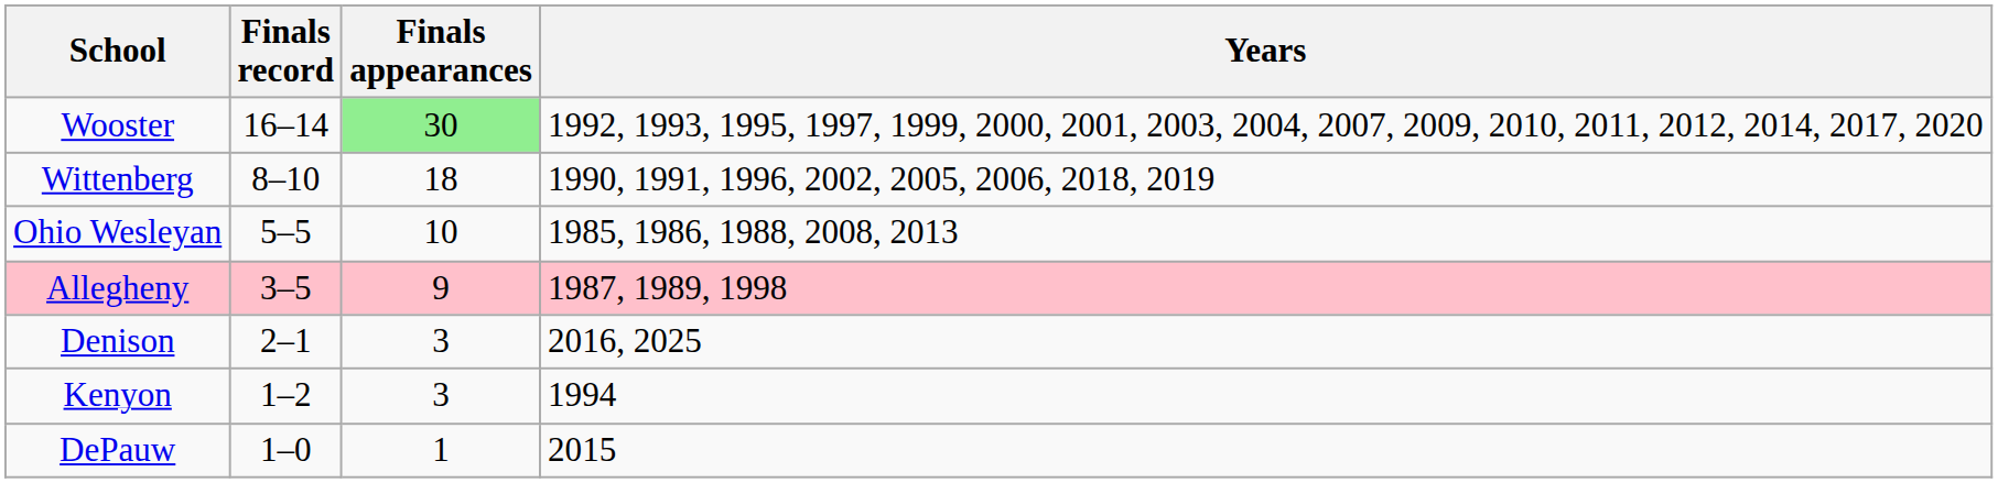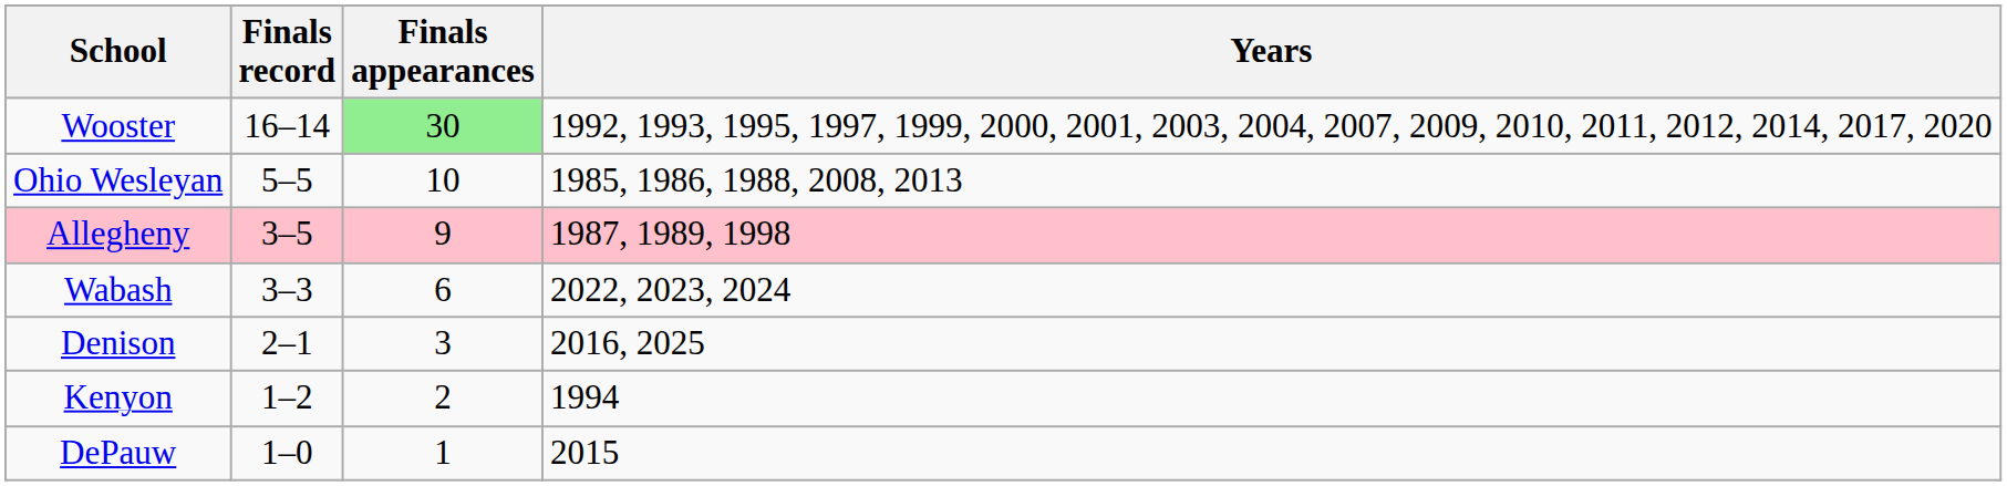- row: Wittenberg | 8–10 | 18 | 1990, 1991, 1996, 2002, 2005, 2006, 2018, 2019
+ row: Wabash | 3–3 | 6 | 2022, 2023, 2024
Kenyon | Finals appearances: 3 -> 2
